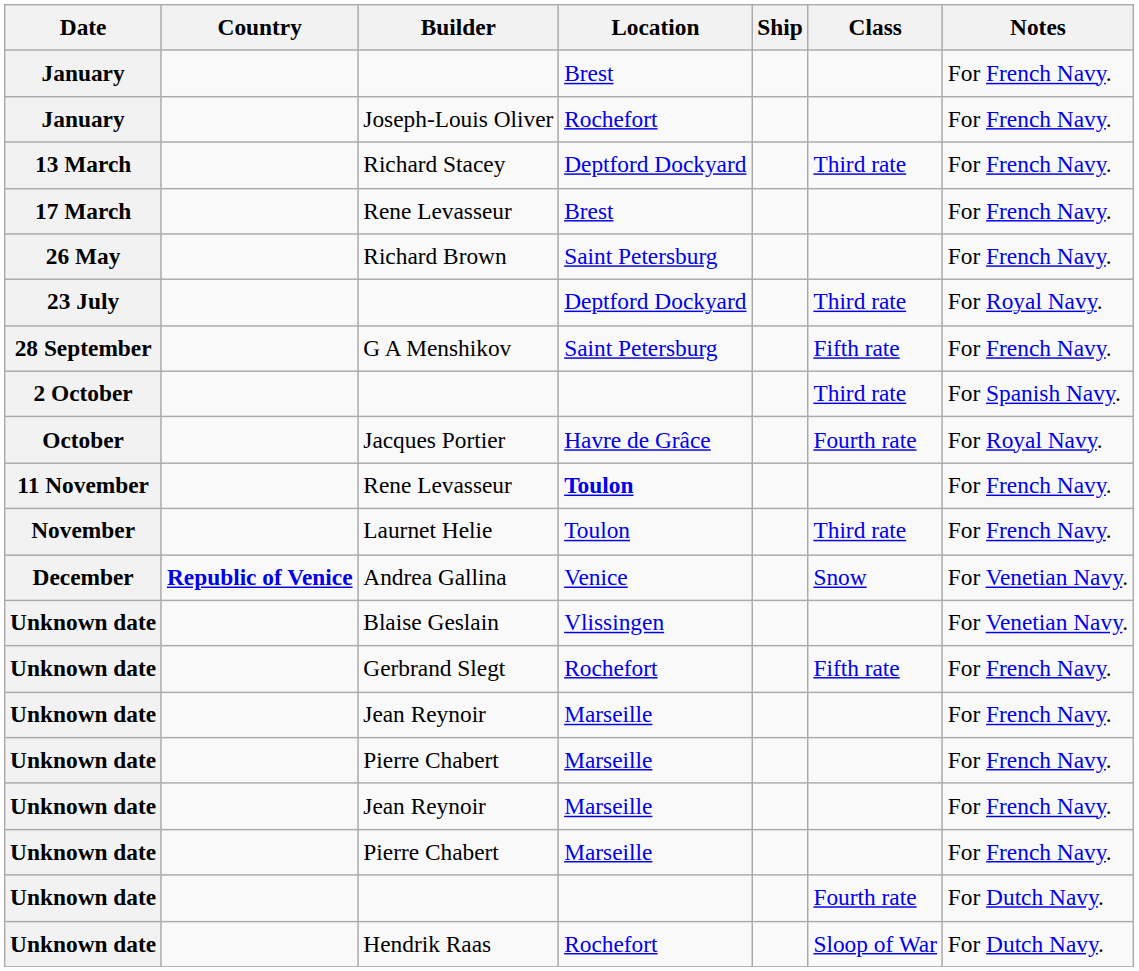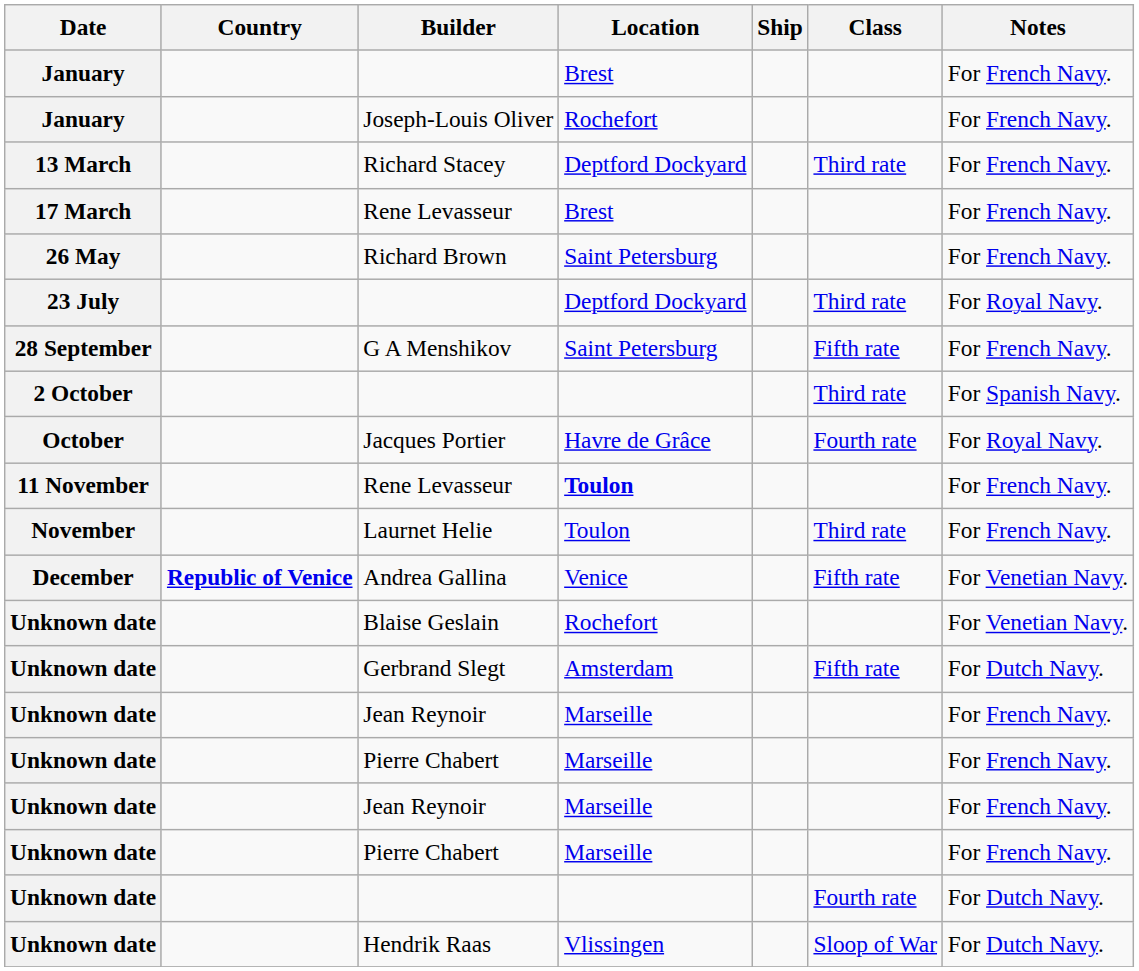Andrea Gallina | Class: Snow -> Fifth rate
Blaise Geslain | Location: Vlissingen -> Rochefort
Gerbrand Slegt | Location: Rochefort -> Amsterdam
Gerbrand Slegt | Notes: For French Navy. -> For Dutch Navy.
Hendrik Raas | Location: Rochefort -> Vlissingen
